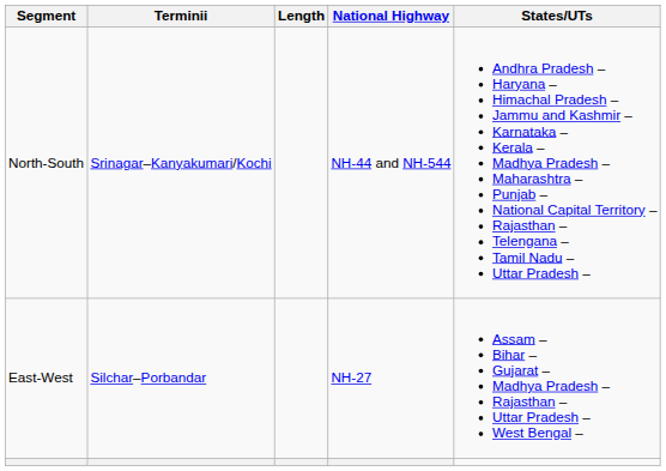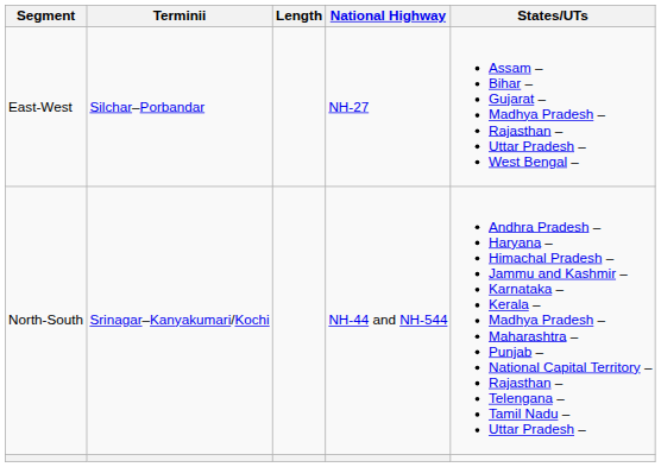rows swapped: North-South <-> East-West
